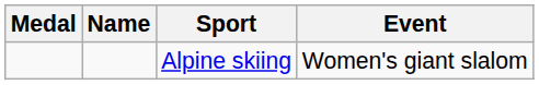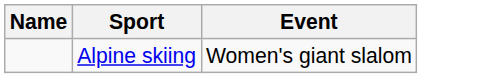- column: Medal
